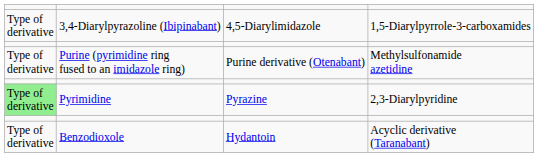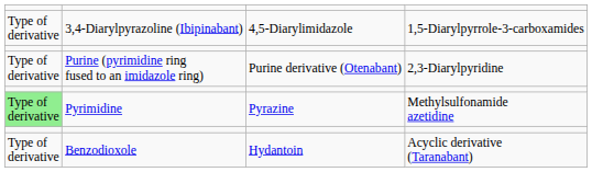Purine (pyrimidine ring fused to an imidazole ring) | column 4: Methylsulfonamide azetidine -> 2,3-Diarylpyridine
Pyrimidine | column 4: 2,3-Diarylpyridine -> Methylsulfonamide azetidine
